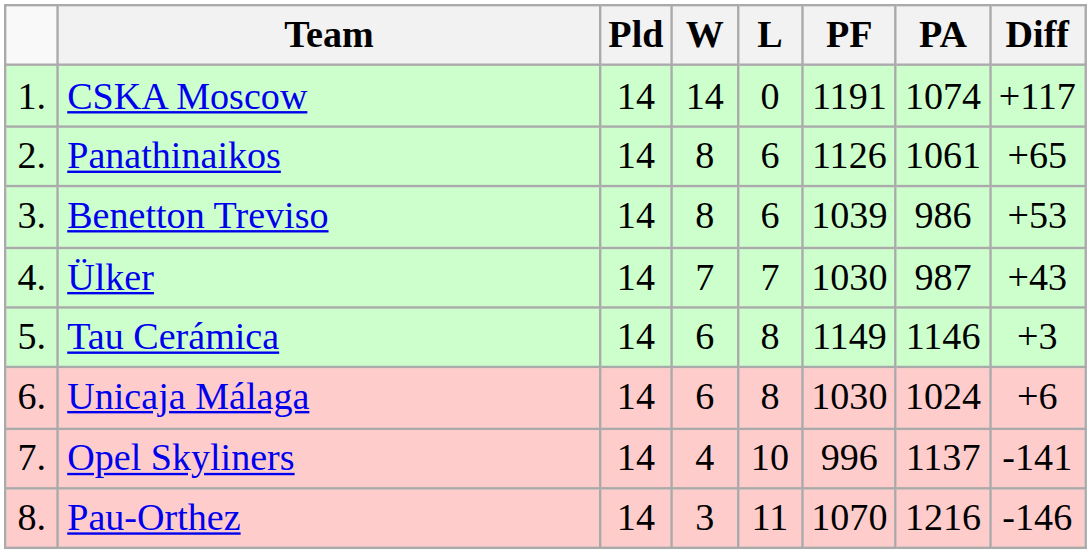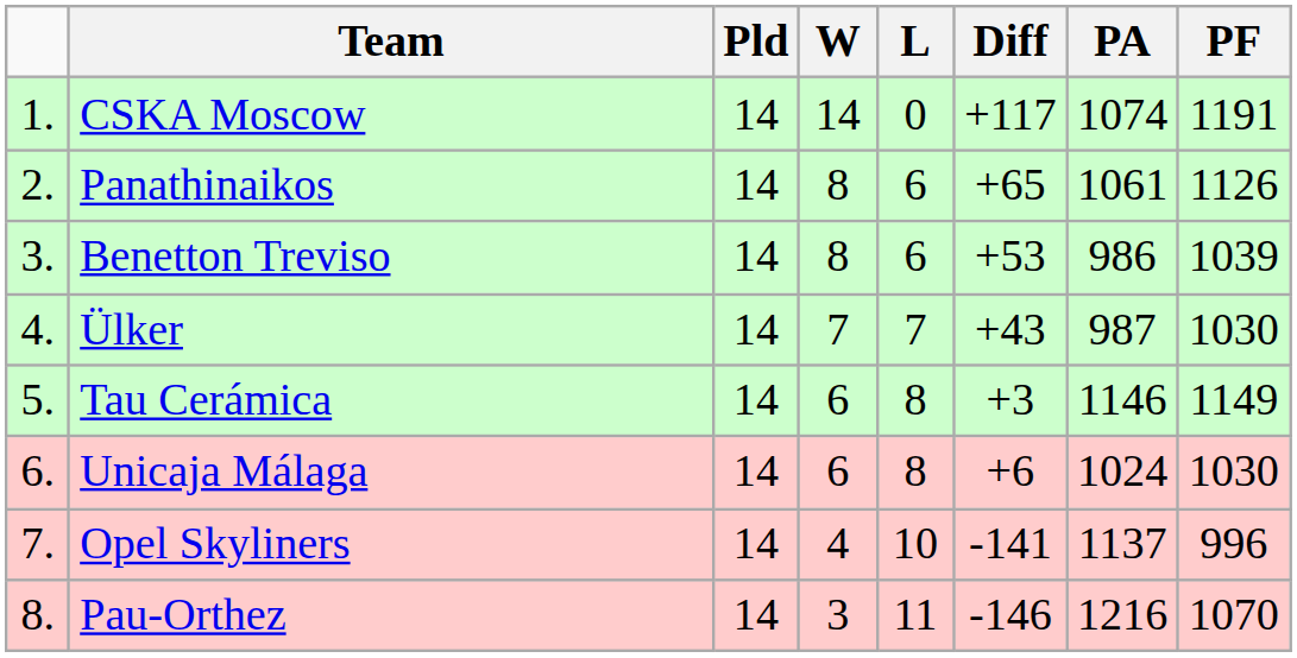columns swapped: PF <-> Diff
